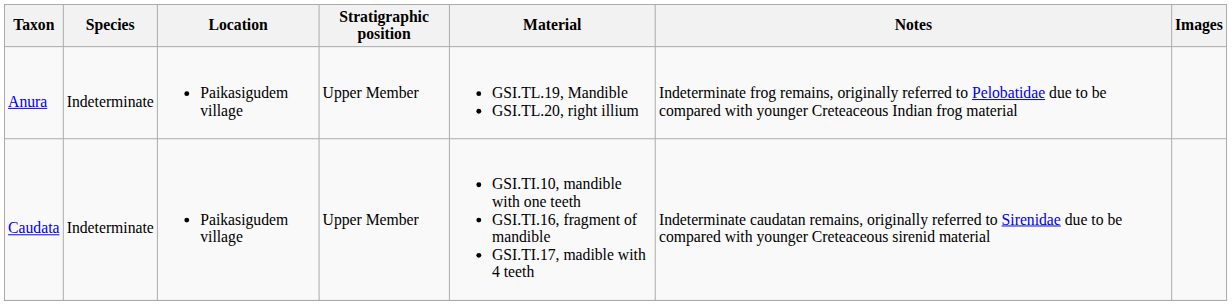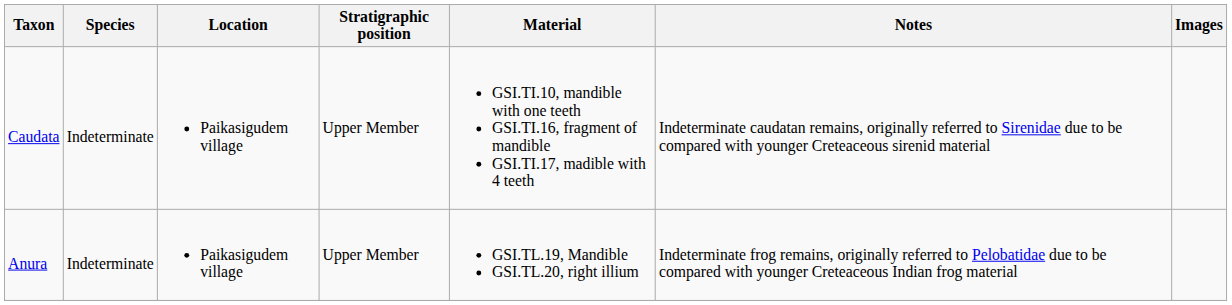rows swapped: Anura <-> Caudata
